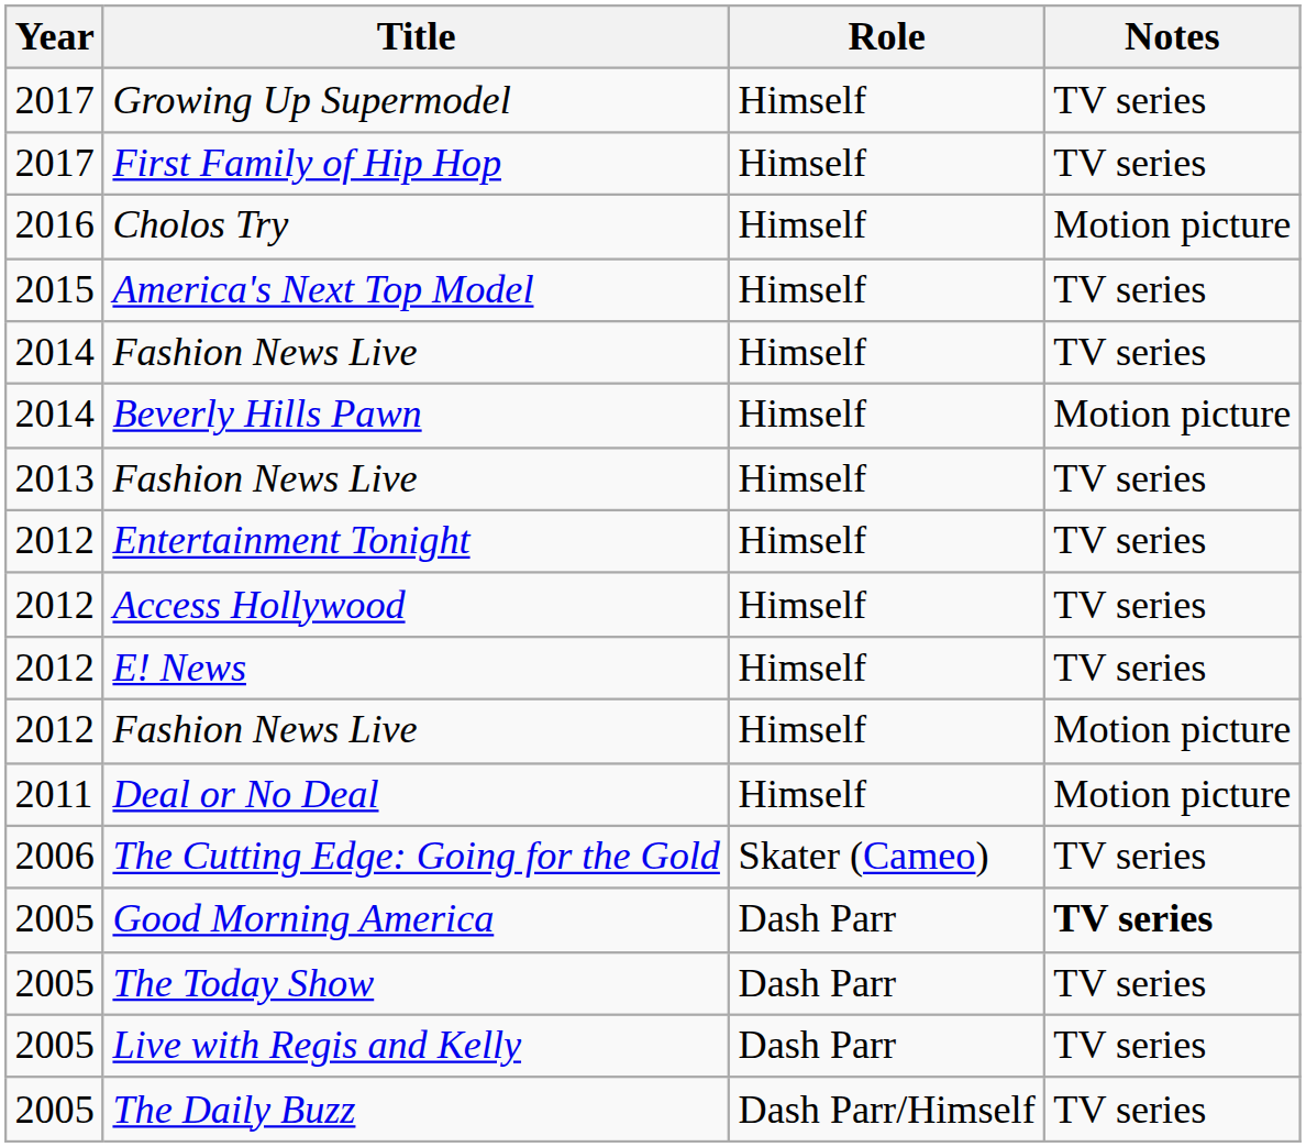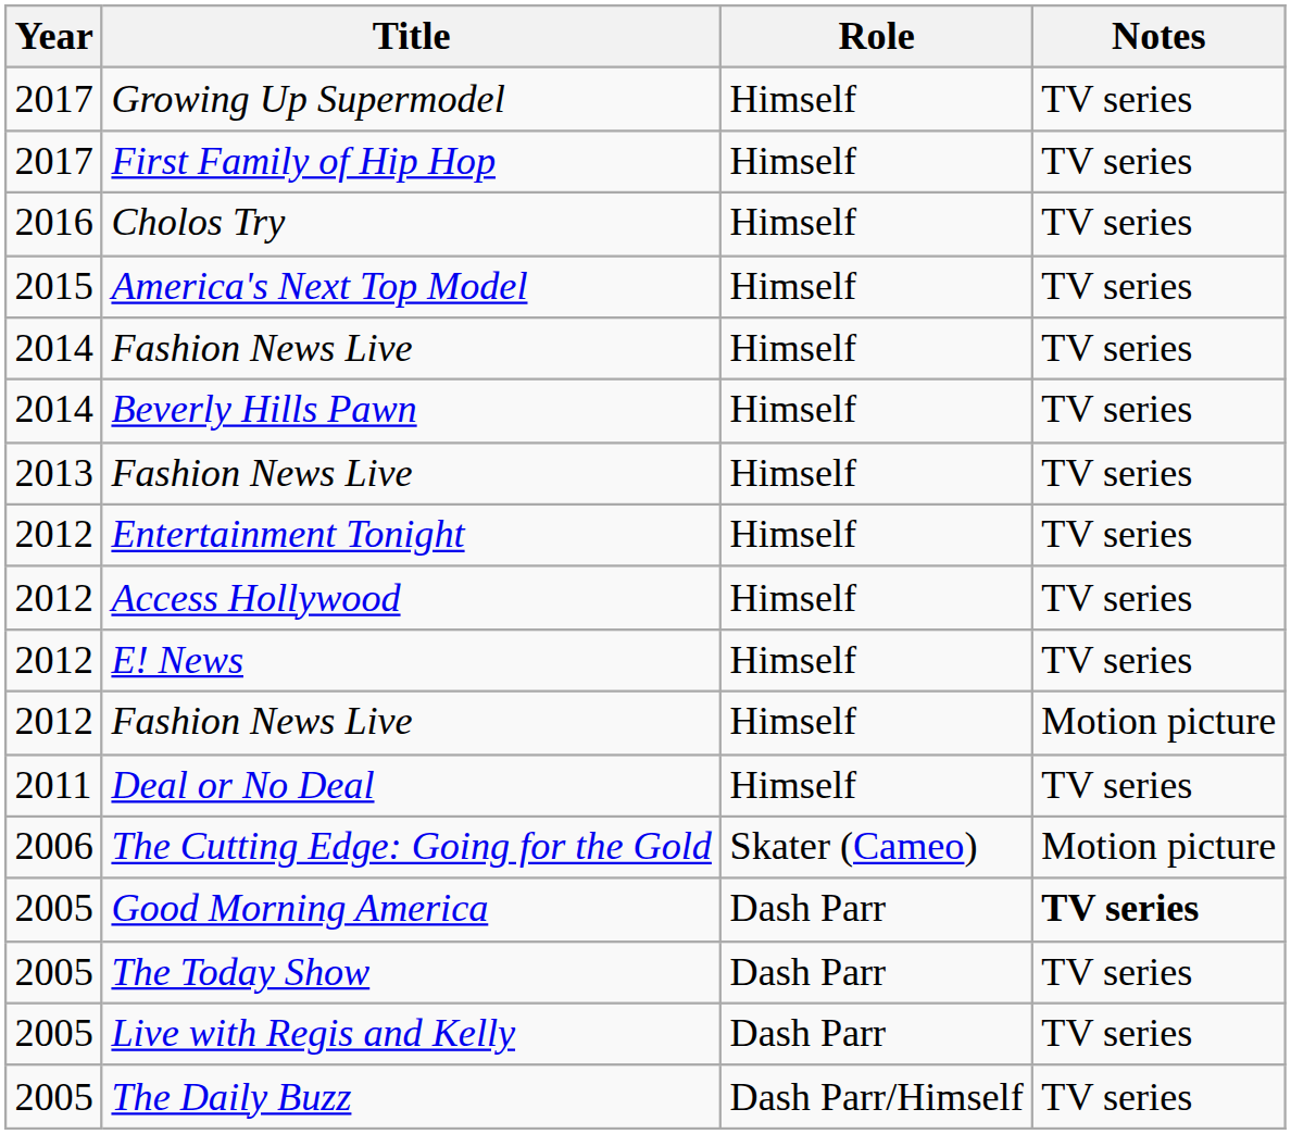Cholos Try | Notes: Motion picture -> TV series
Beverly Hills Pawn | Notes: Motion picture -> TV series
Deal or No Deal | Notes: Motion picture -> TV series
The Cutting Edge: Going for the Gold | Notes: TV series -> Motion picture
